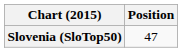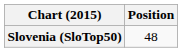Slovenia (SloTop50) | Position: 47 -> 48
